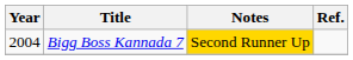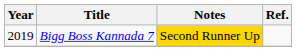Bigg Boss Kannada 7 | Year: 2004 -> 2019
